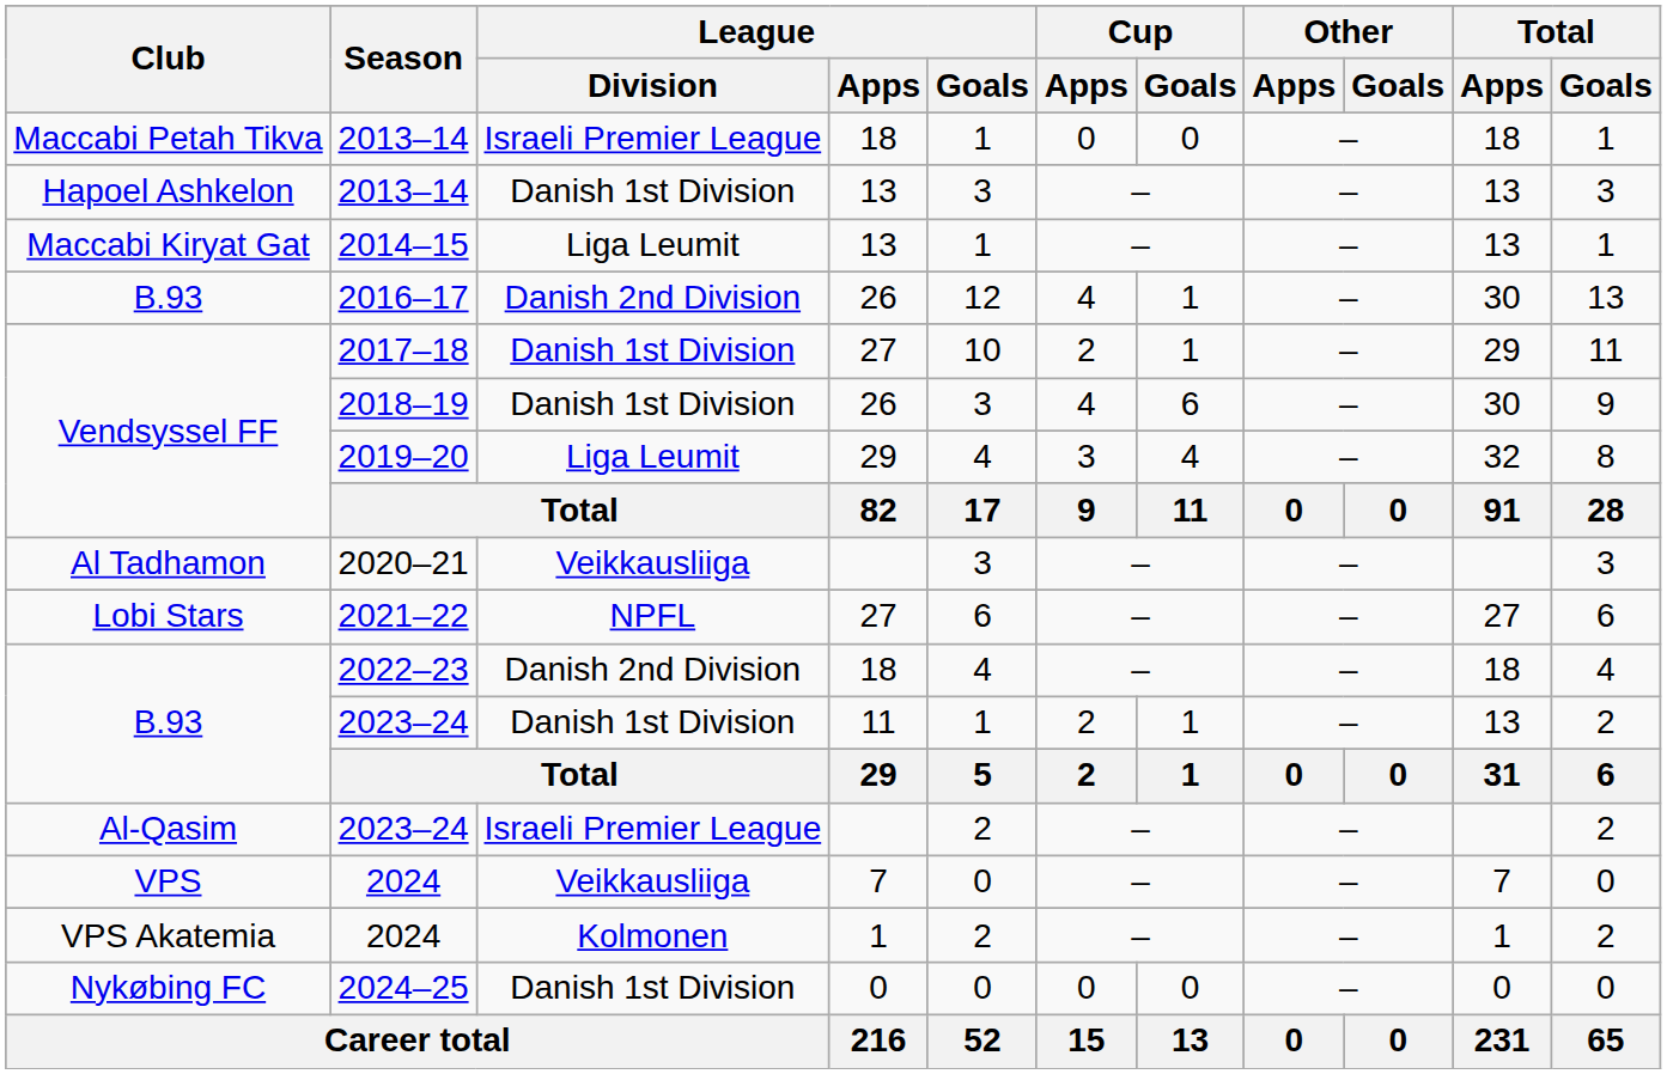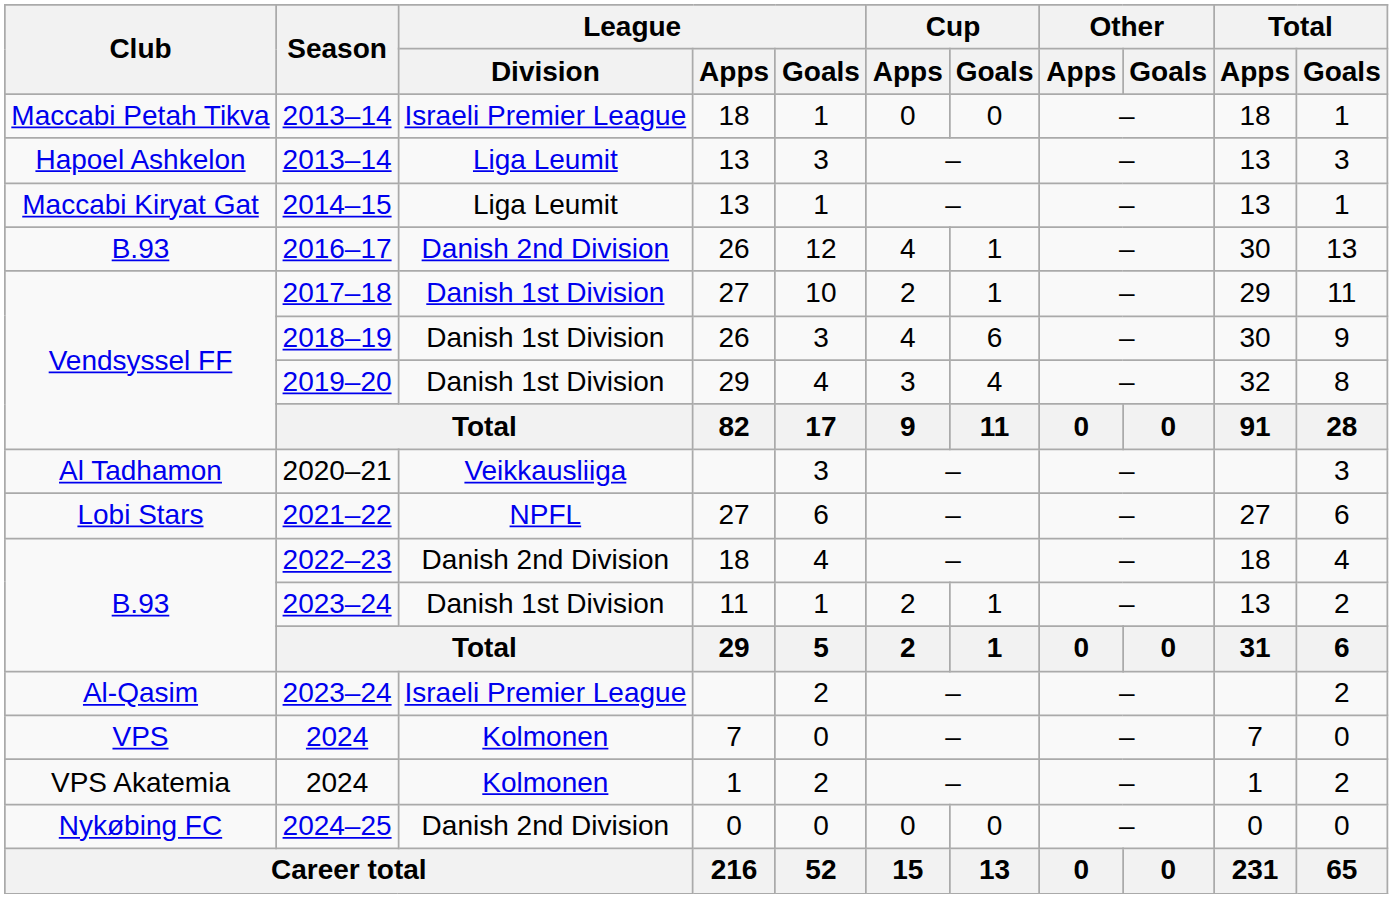Hapoel Ashkelon / 2013–14 | League / Division: Danish 1st Division -> Liga Leumit
2019–20 | League / Division: Liga Leumit -> Danish 1st Division
VPS / 2024 | League / Division: Veikkausliiga -> Kolmonen
2024–25 | League / Division: Danish 1st Division -> Danish 2nd Division
